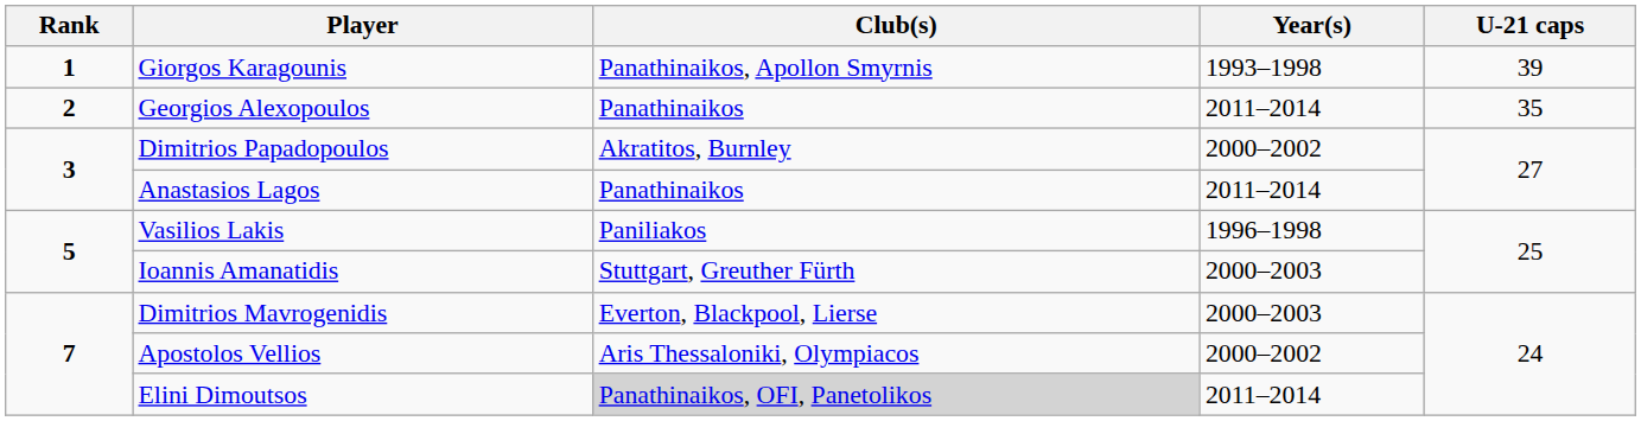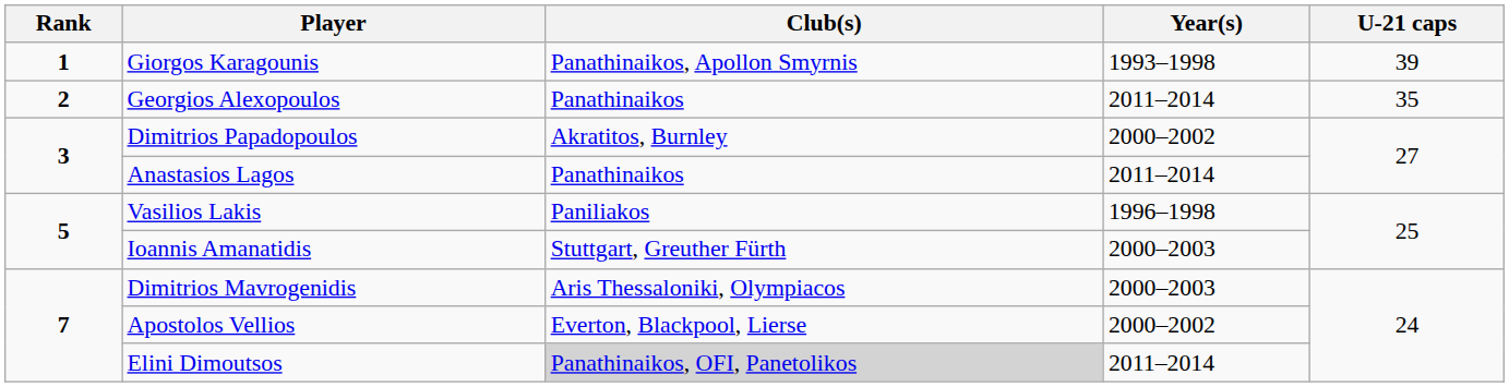Dimitrios Mavrogenidis | Club(s): Everton, Blackpool, Lierse -> Aris Thessaloniki, Olympiacos
Apostolos Vellios | Club(s): Aris Thessaloniki, Olympiacos -> Everton, Blackpool, Lierse
